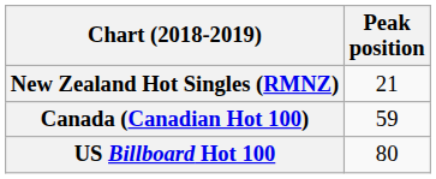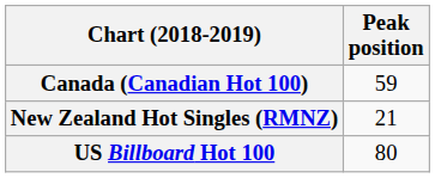rows swapped: Canada (Canadian Hot 100) <-> New Zealand Hot Singles (RMNZ)
